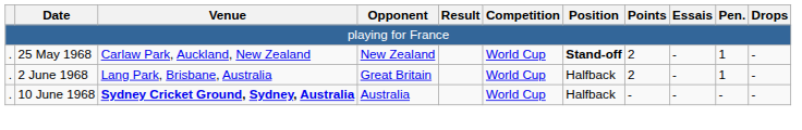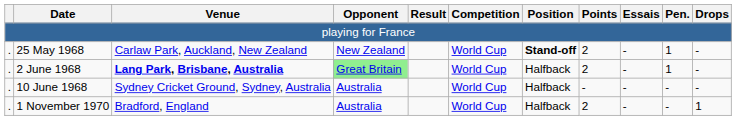2 June 1968 | Venue: normal -> bold
2 June 1968 | Opponent: no background -> lightgreen background
10 June 1968 | Venue: bold -> normal
+ row: . | 1 November 1970 | Bradford, England | Australia | World Cup | Halfback | 2 | - | - | 1
